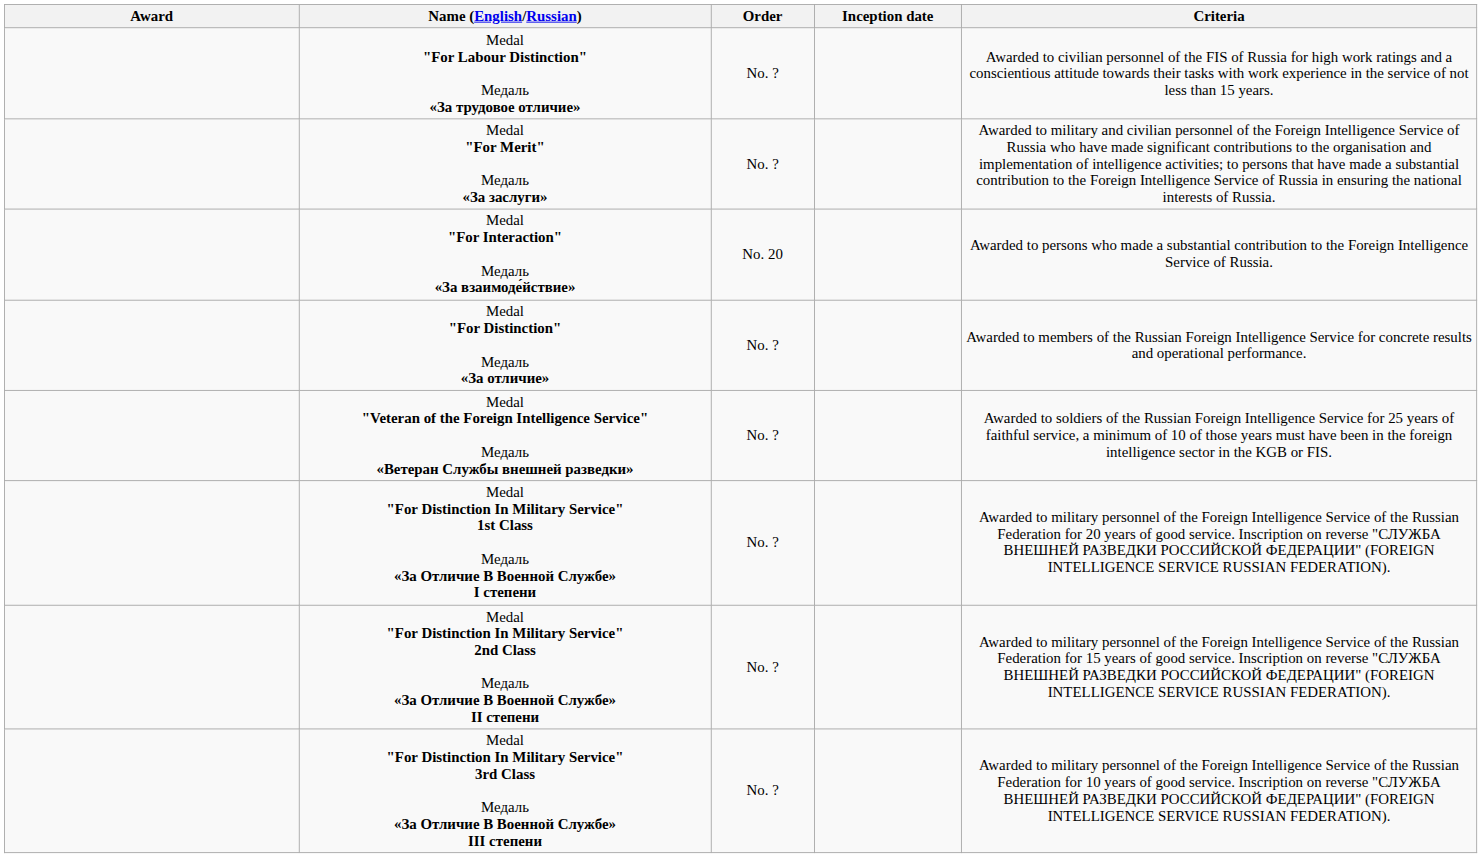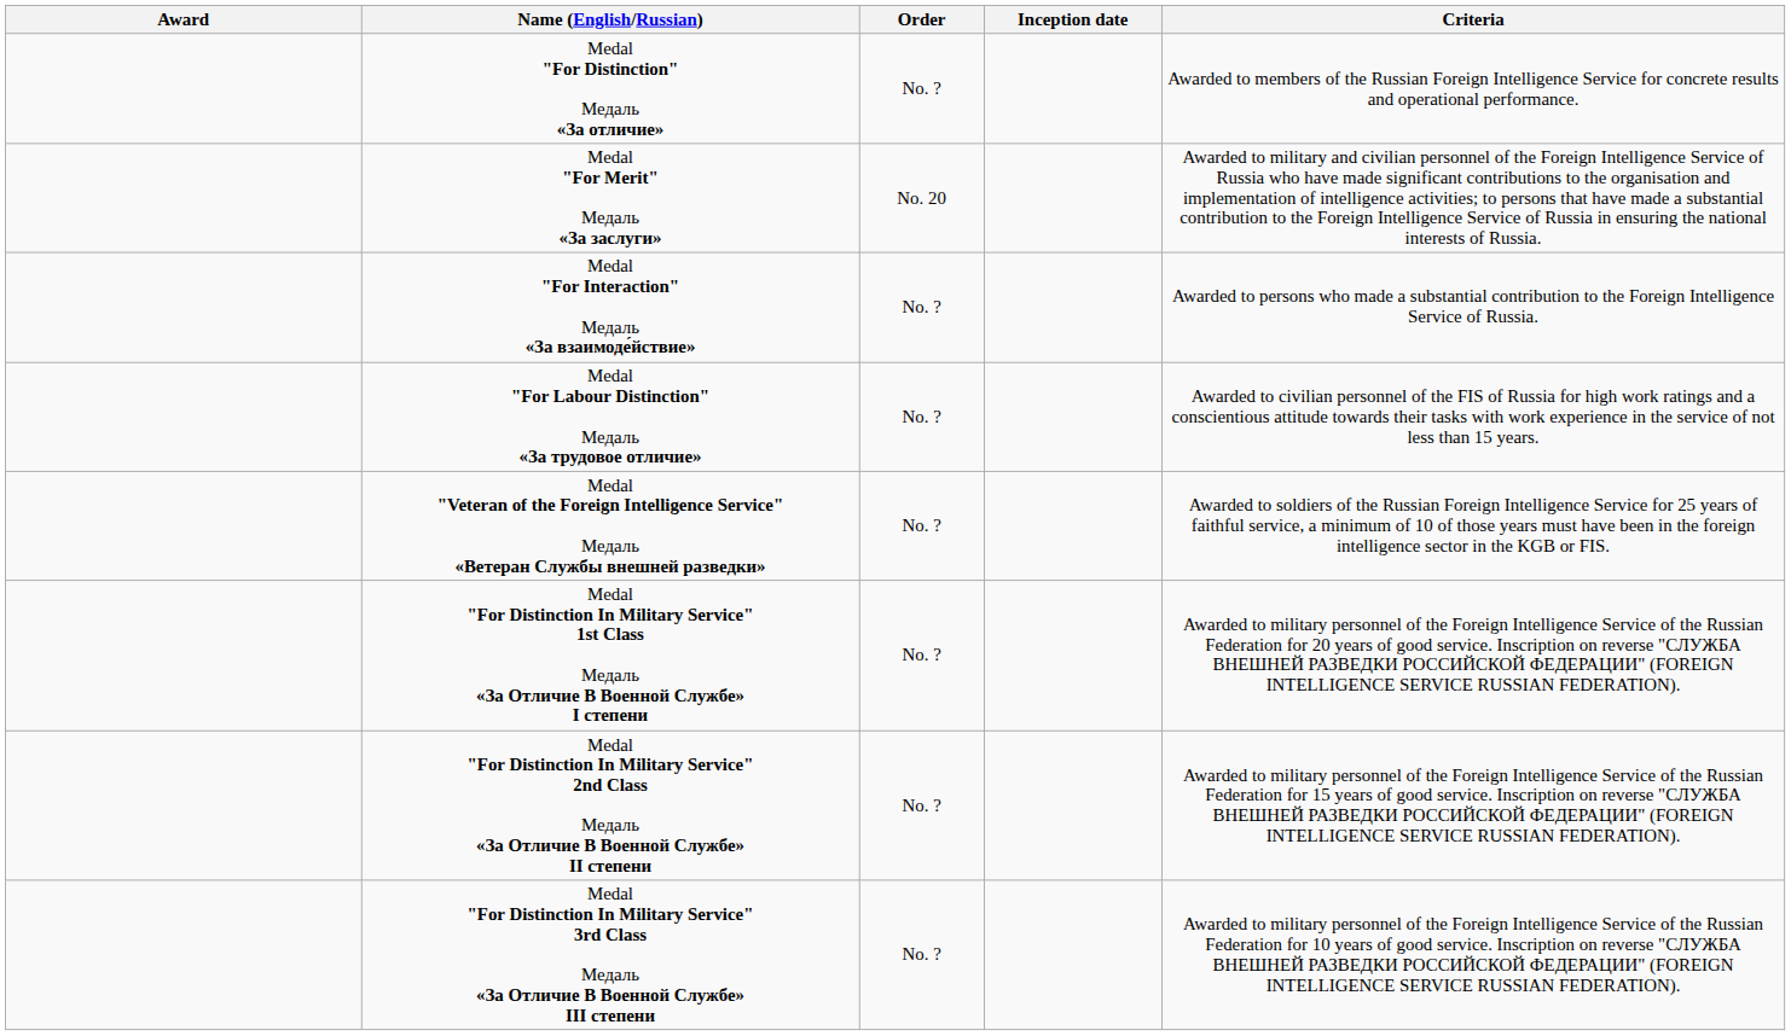rows swapped: Medal "For Distinction" Медаль «За отличие» <-> Medal "For Labour Distinction" Медаль «За трудовое отличие»
Medal "For Merit" Медаль «За заслуги» | Order: No. ? -> No. 20
Medal "For Interaction" Медаль «За взаимоде́йствие» | Order: No. 20 -> No. ?
